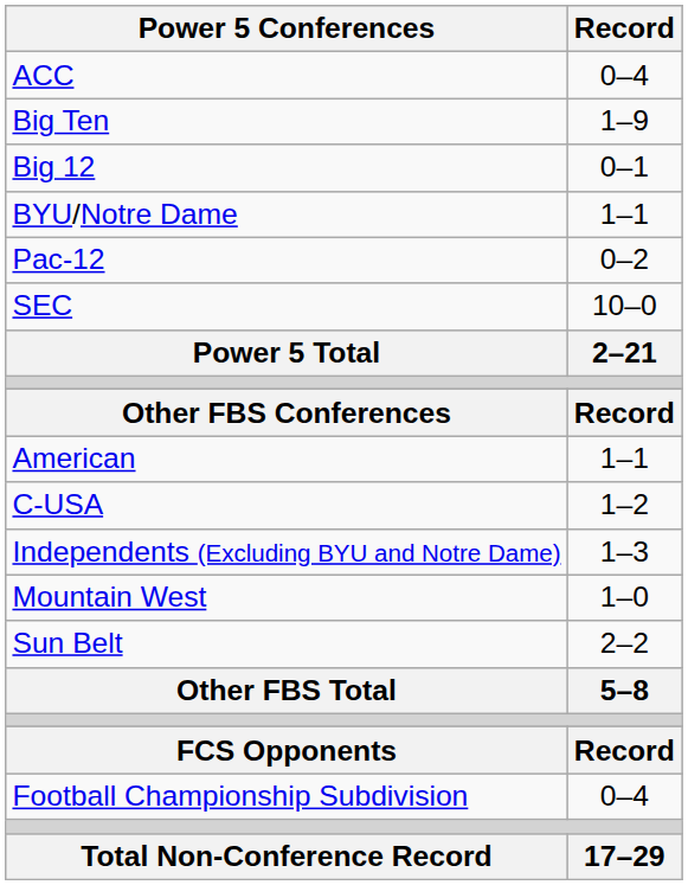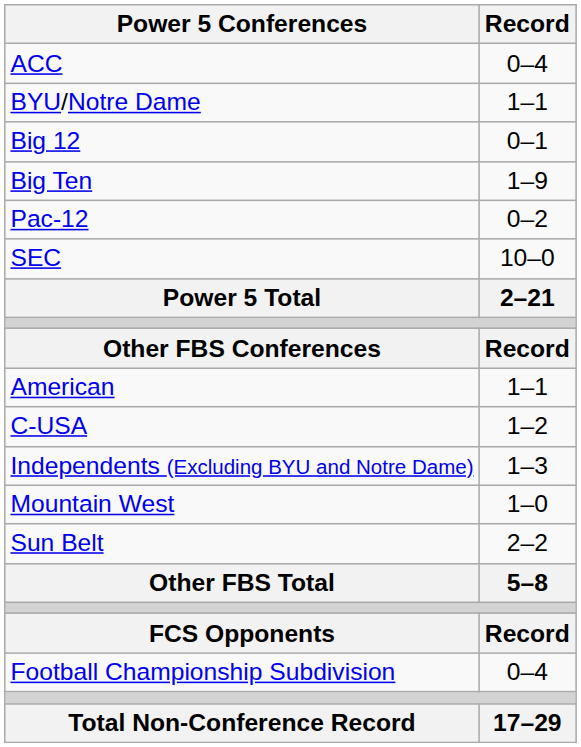rows swapped: Big Ten <-> BYU/Notre Dame
